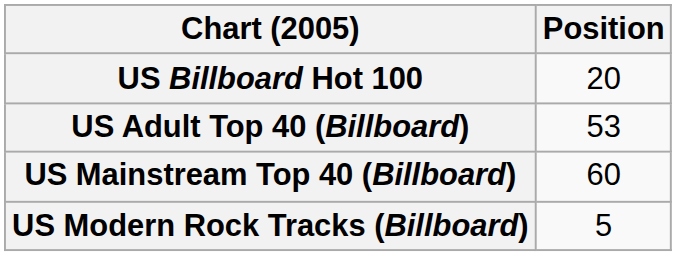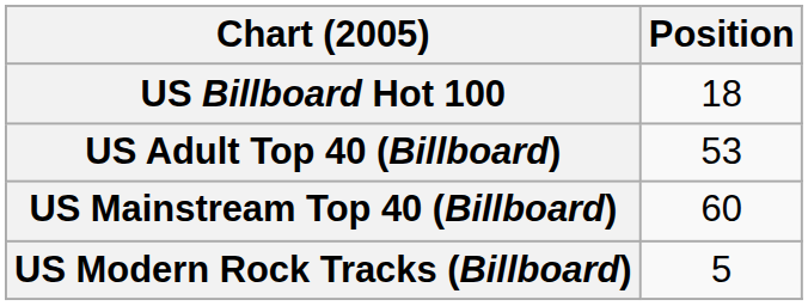US Billboard Hot 100 | Position: 20 -> 18
